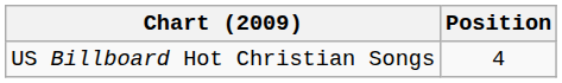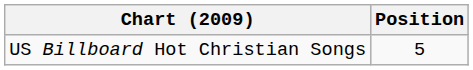US Billboard Hot Christian Songs | Position: 4 -> 5
